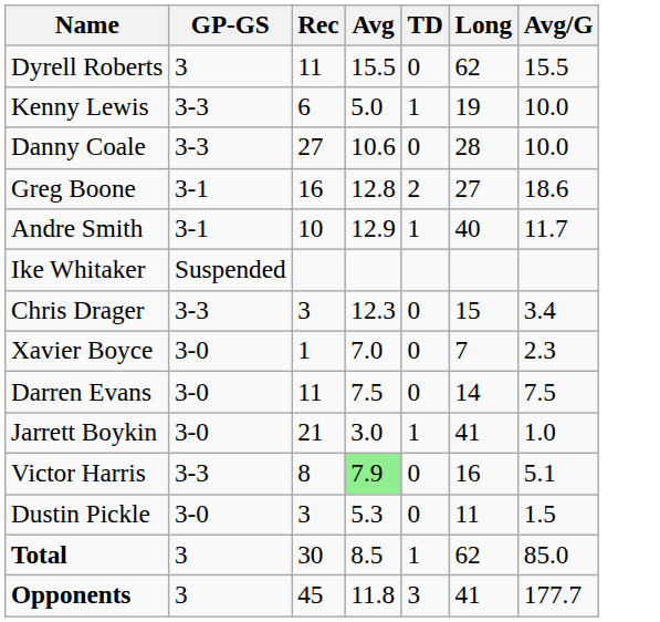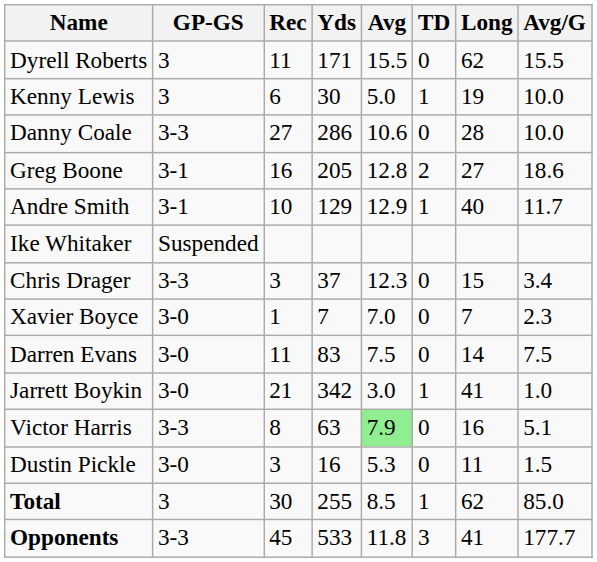+ column: Yds | 171 | 30 | 286 | 205 | 129 | 37 | 7 | 83 | 342 | 63 | 16 | 255 | 533
Kenny Lewis | GP-GS: 3-3 -> 3
Opponents | GP-GS: 3 -> 3-3
